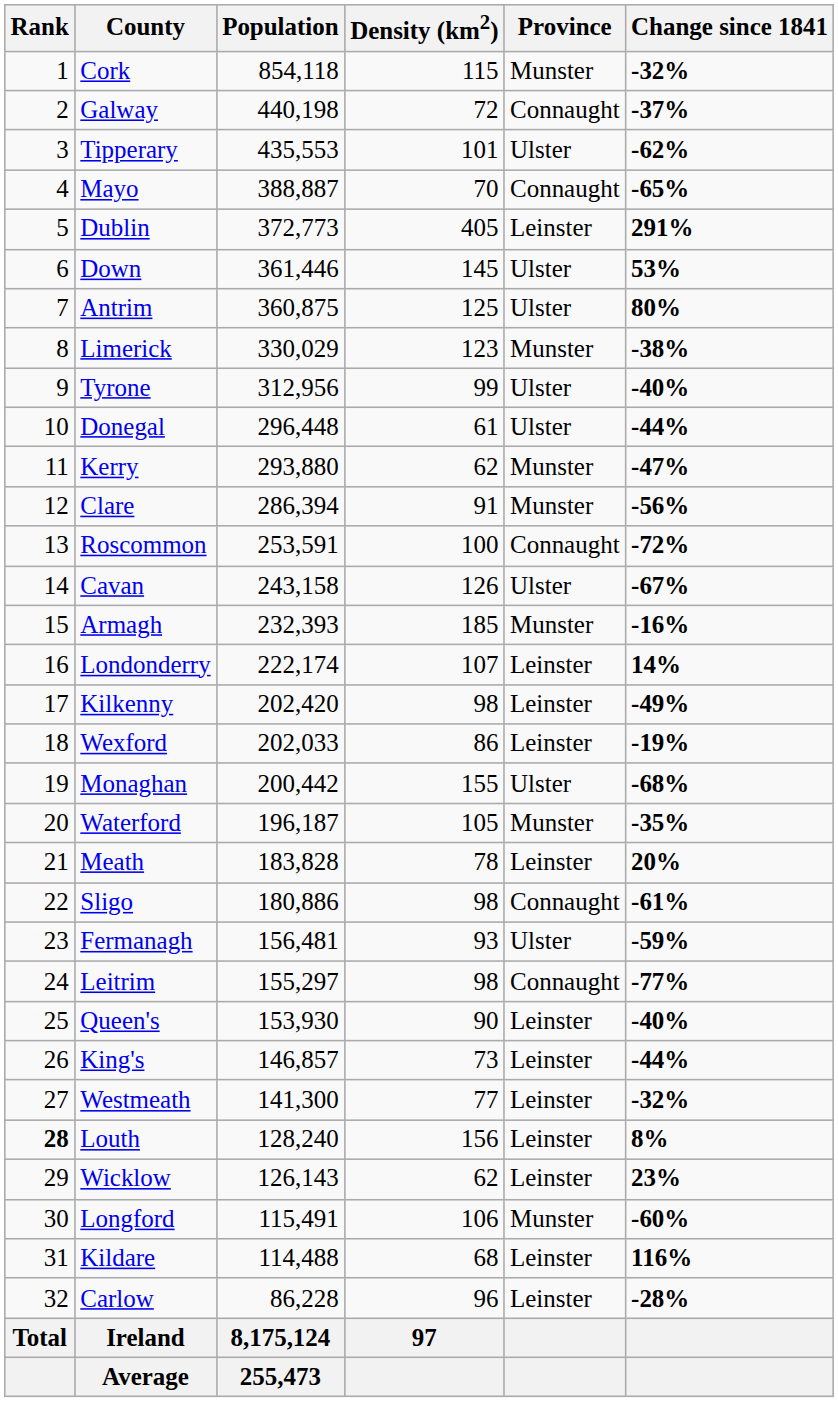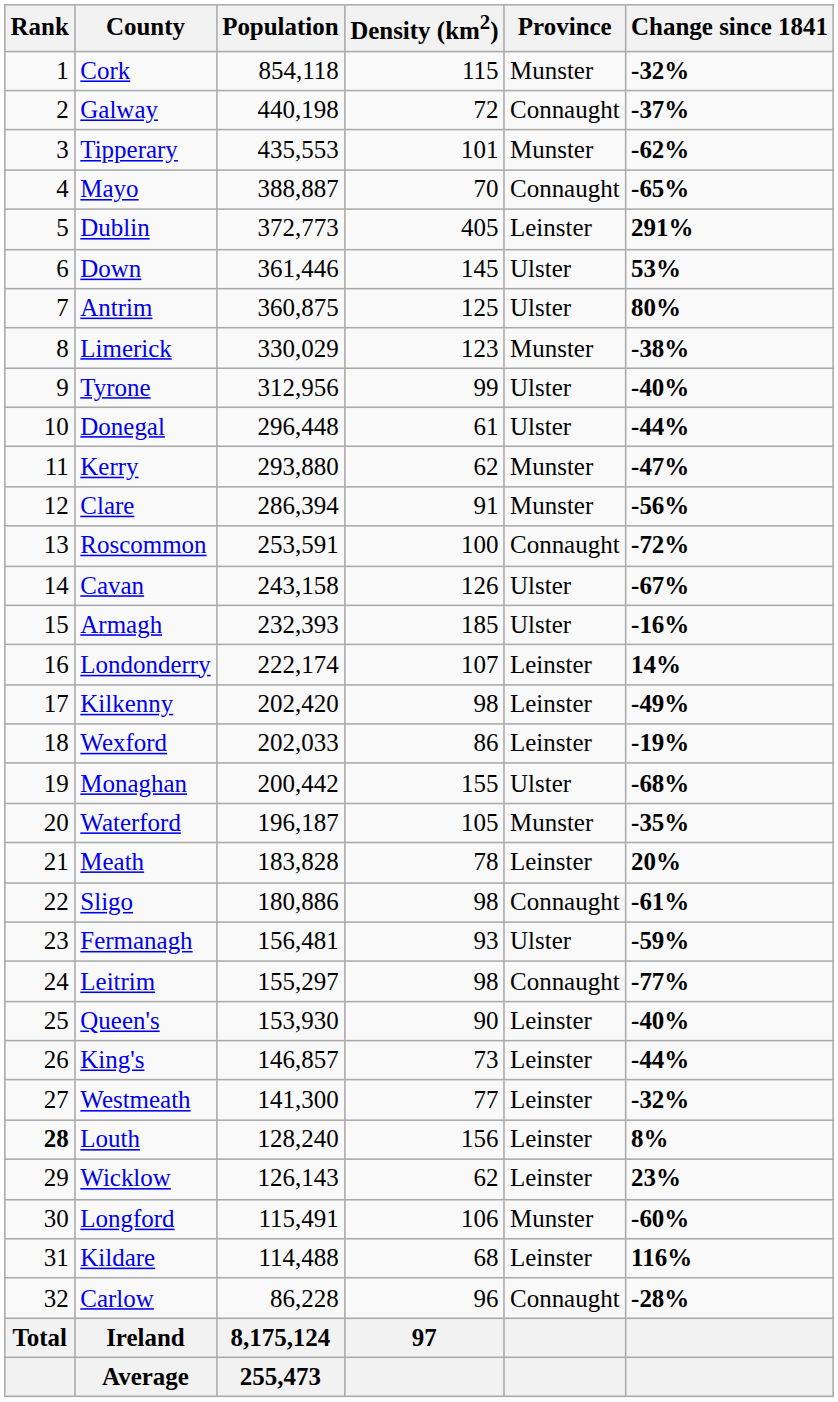Tipperary | Province: Ulster -> Munster
Armagh | Province: Munster -> Ulster
Carlow | Province: Leinster -> Connaught
